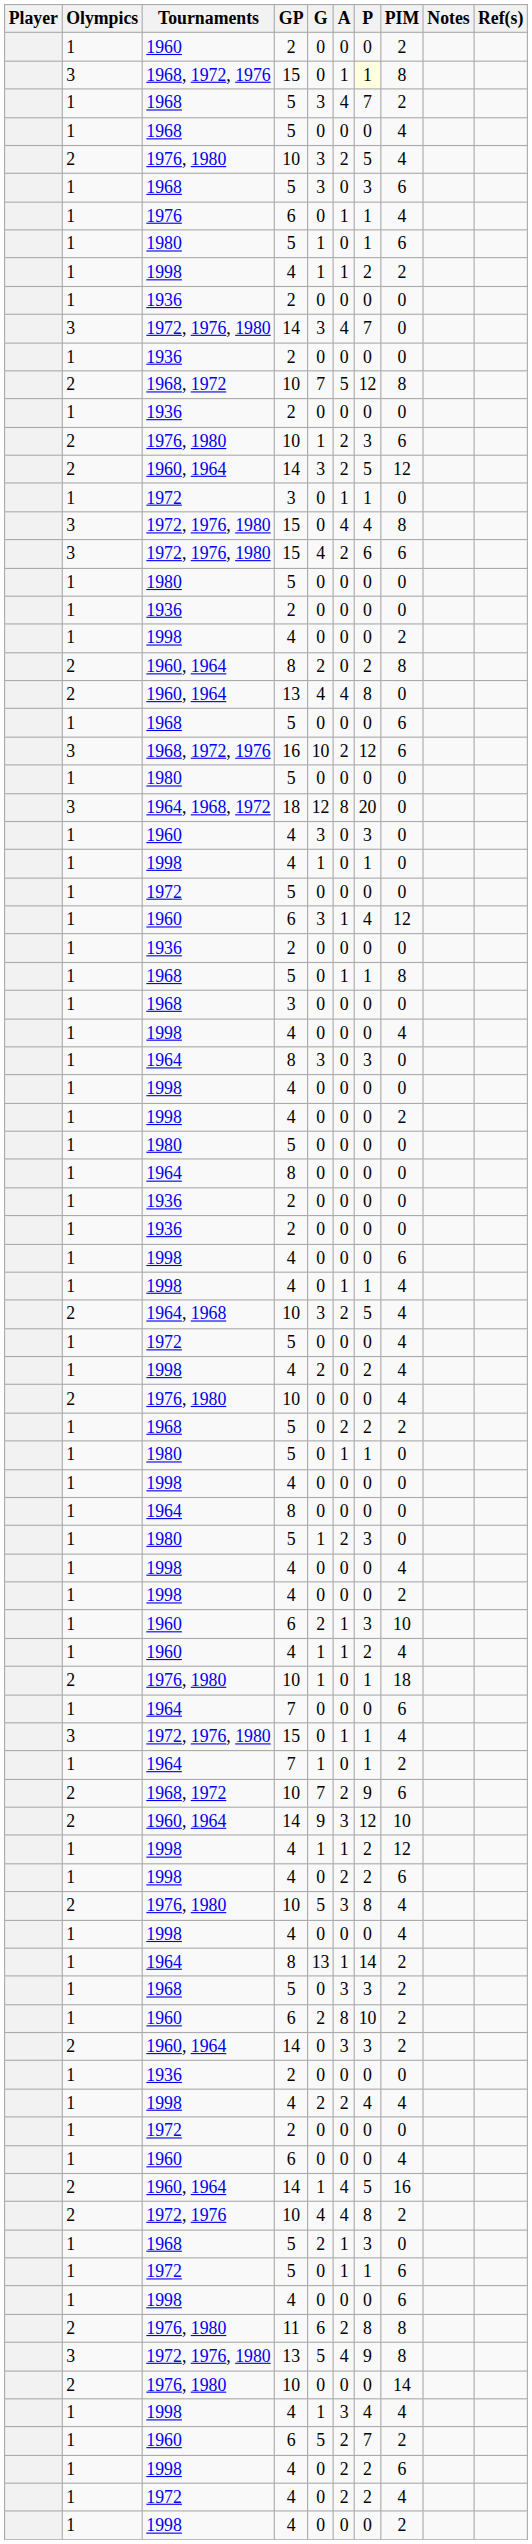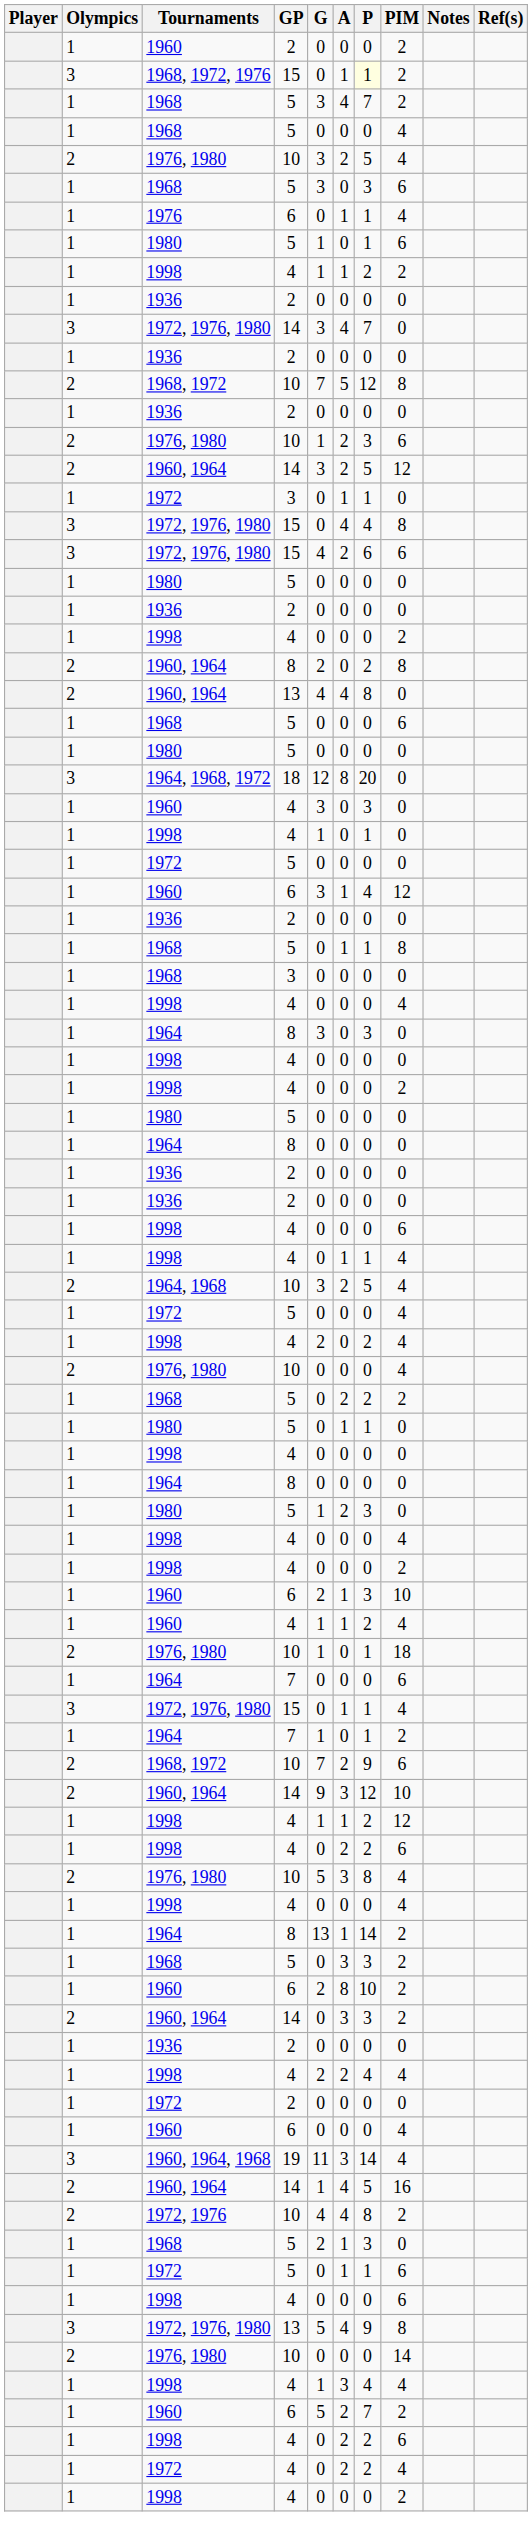1968, 1972, 1976 / 15 | PIM: 8 -> 2
- row: 3 | 1968, 1972, 1976 | 16 | 10 | 2 | 12 | 6
+ row: 3 | 1960, 1964, 1968 | 19 | 11 | 3 | 14 | 4
- row: 2 | 1976, 1980 | 11 | 6 | 2 | 8 | 8
